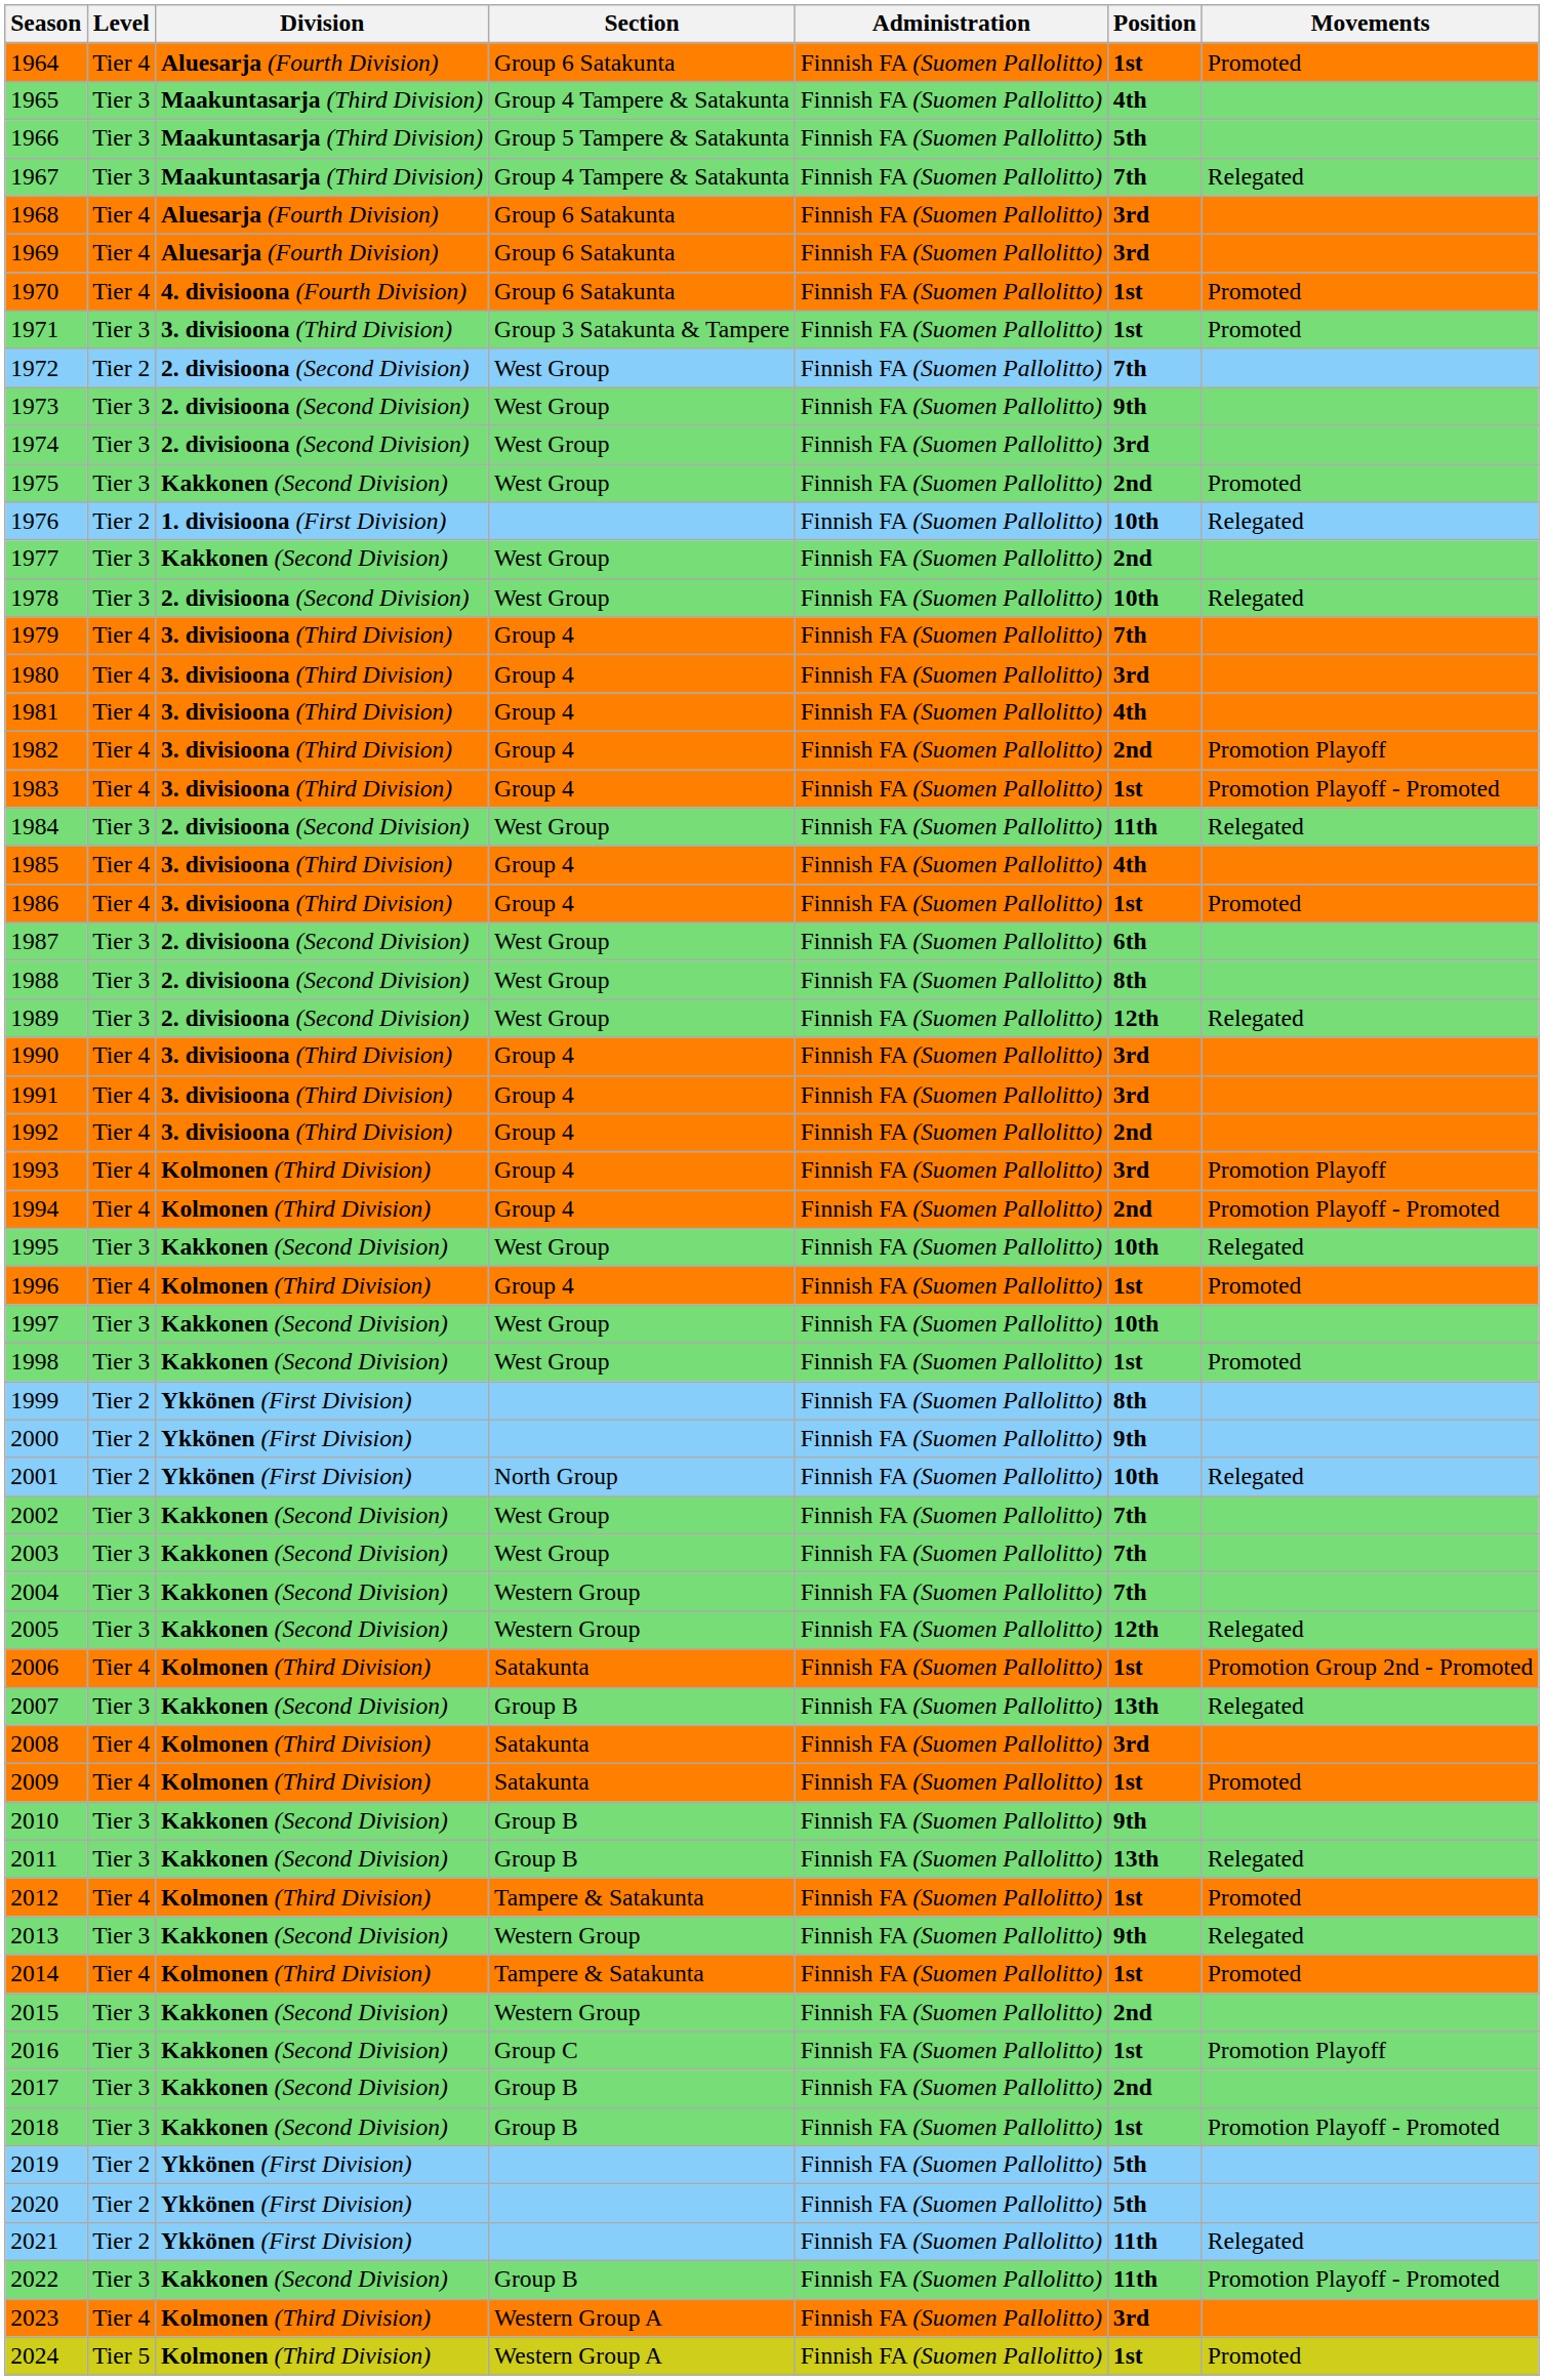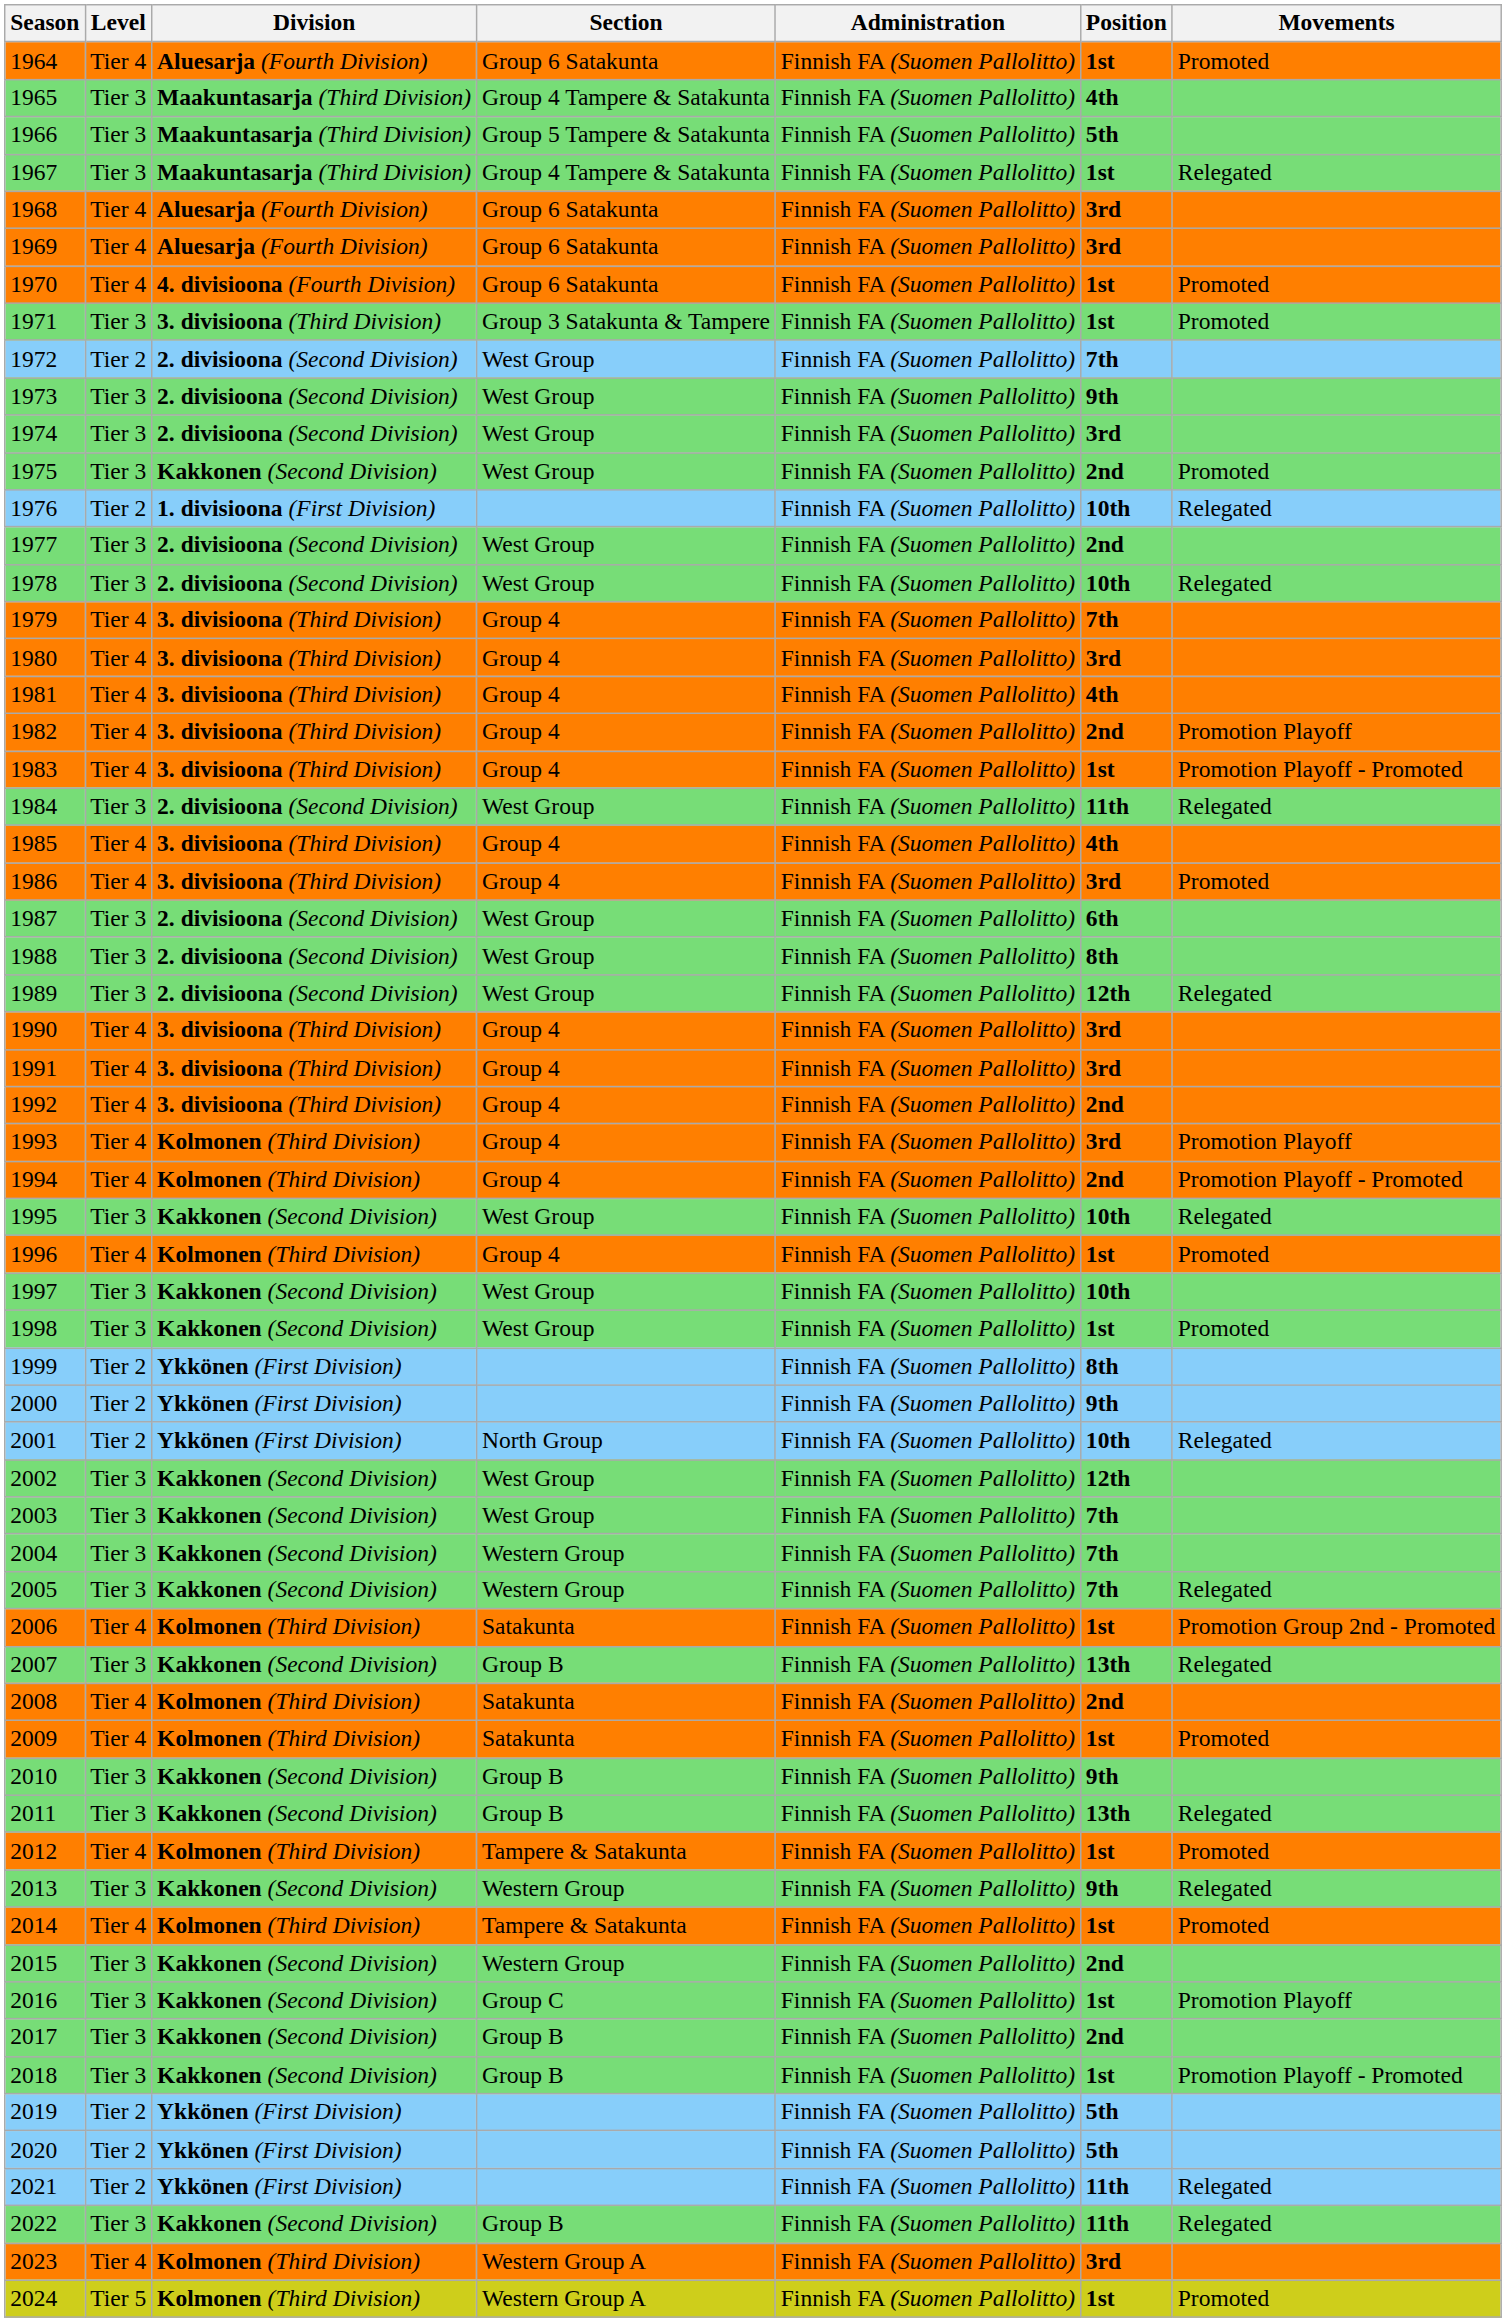1967 | Position: 7th -> 1st
1977 | Division: Kakkonen (Second Division) -> 2. divisioona (Second Division)
1986 | Position: 1st -> 3rd
2002 | Position: 7th -> 12th
2005 | Position: 12th -> 7th
2008 | Position: 3rd -> 2nd
2022 | Movements: Promotion Playoff - Promoted -> Relegated
